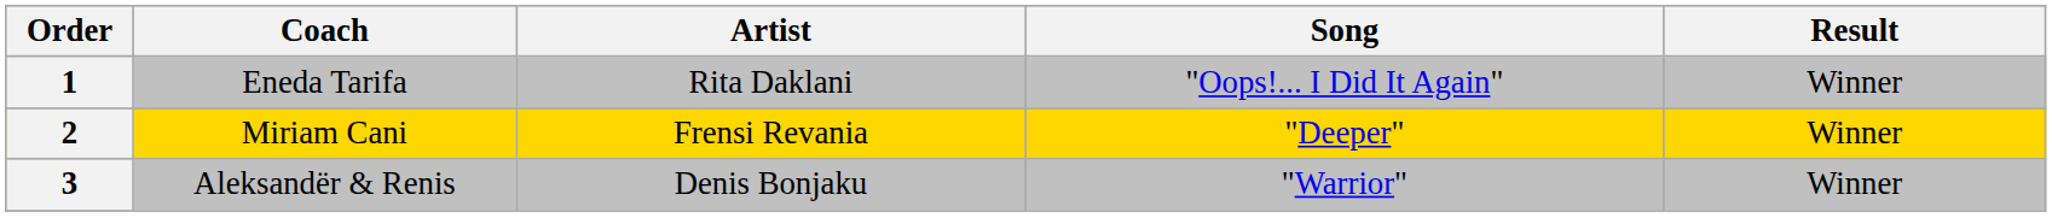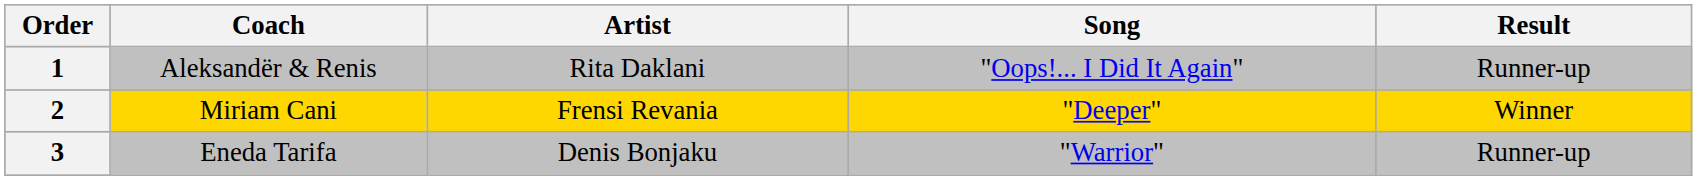1 | Coach: Eneda Tarifa -> Aleksandër & Renis
1 | Result: Winner -> Runner-up
3 | Coach: Aleksandër & Renis -> Eneda Tarifa
3 | Result: Winner -> Runner-up
